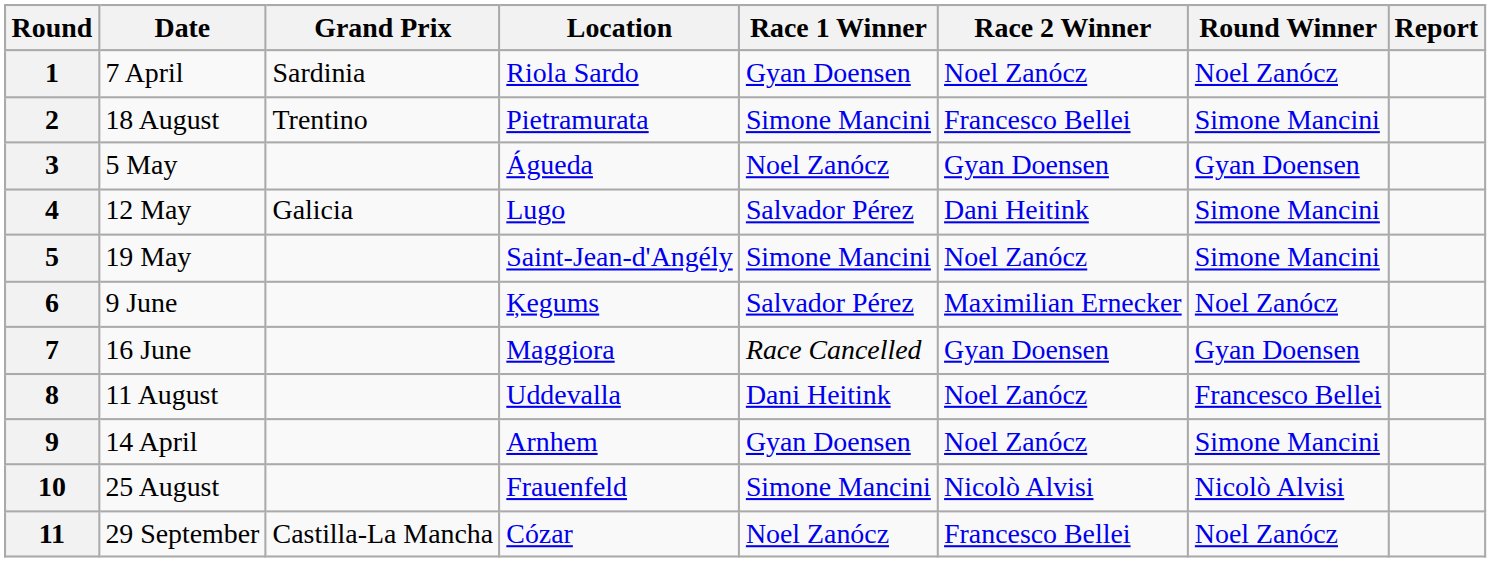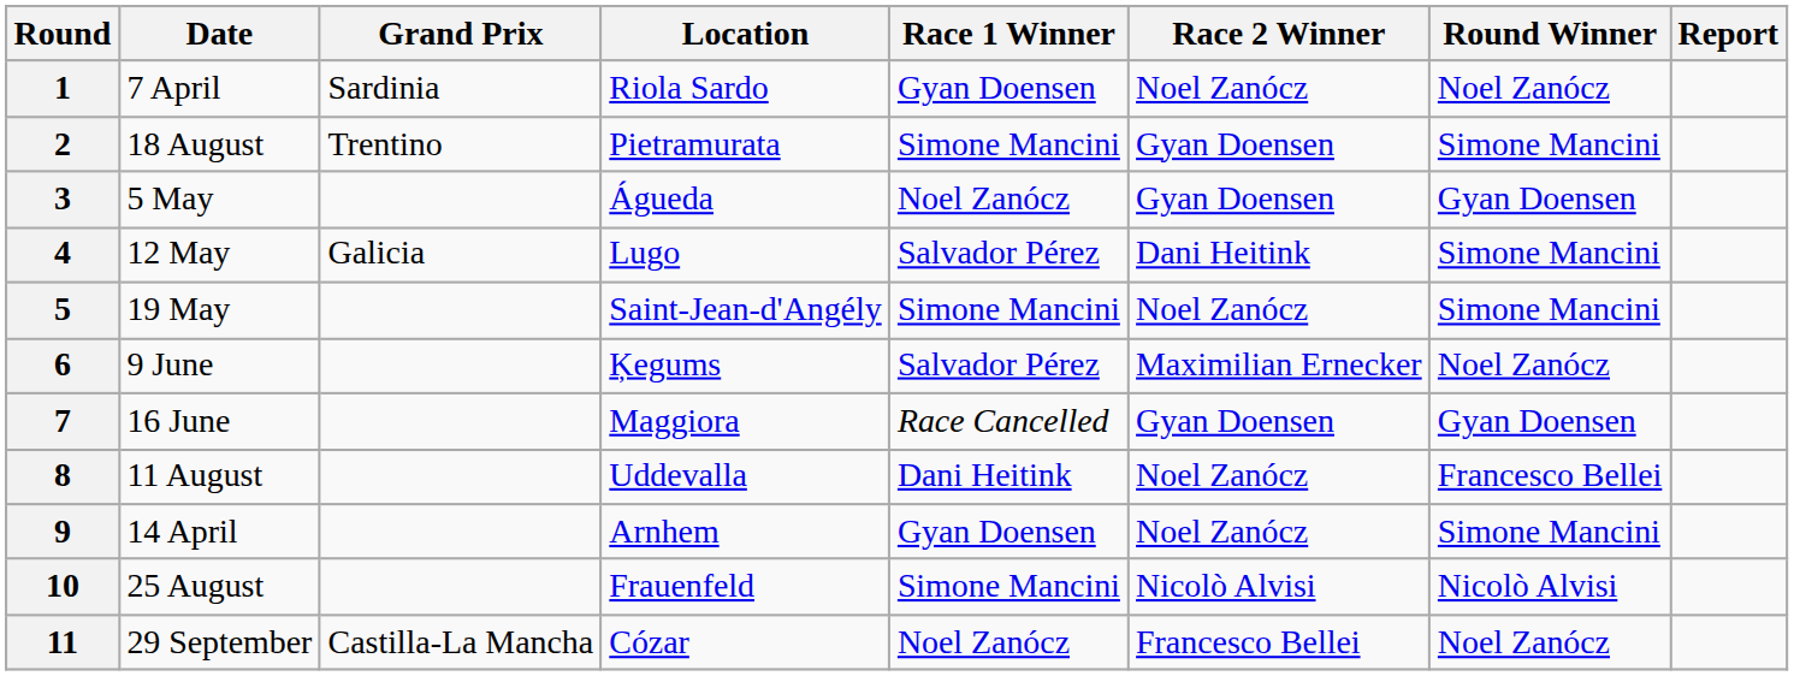2 | Race 2 Winner: Francesco Bellei -> Gyan Doensen
